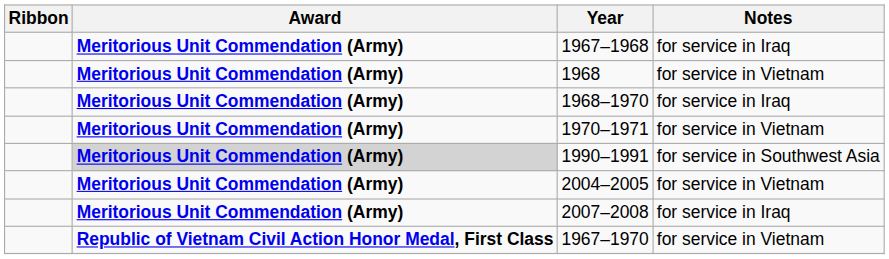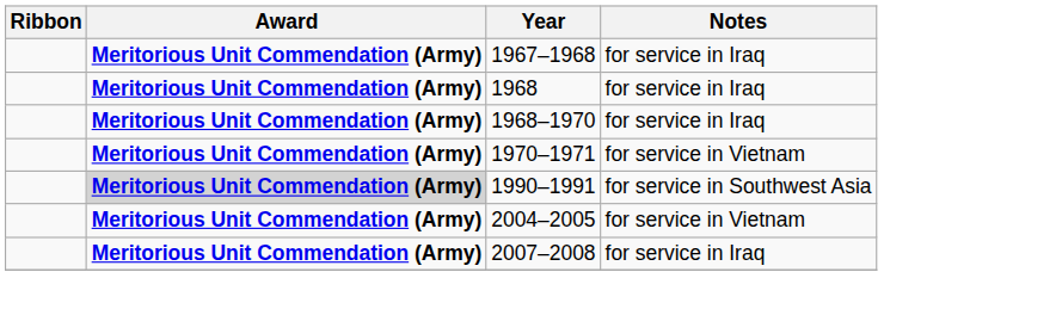1968 | Notes: for service in Vietnam -> for service in Iraq
- row: Republic of Vietnam Civil Action Honor Medal, First Class | 1967–1970 | for service in Vietnam
